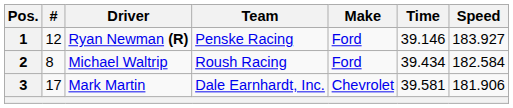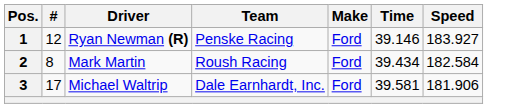2 | Driver: Michael Waltrip -> Mark Martin
3 | Driver: Mark Martin -> Michael Waltrip
3 | Make: Chevrolet -> Ford
